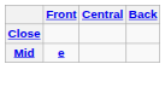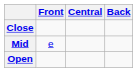Mid | Front: bold -> normal
+ row: Open
